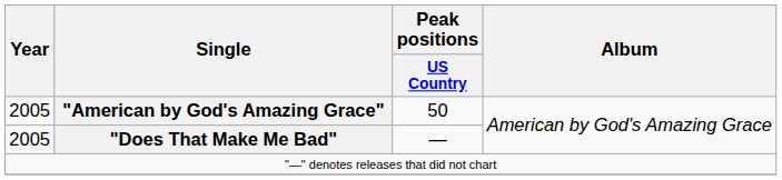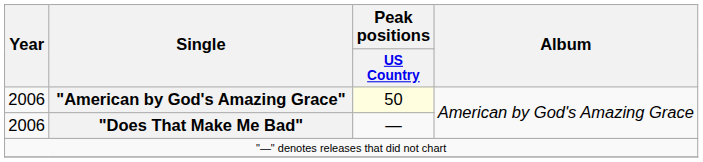"American by God's Amazing Grace" | Year: 2005 -> 2006
"American by God's Amazing Grace" | Peak positions / US Country: no background -> lightyellow background
"Does That Make Me Bad" | Year: 2005 -> 2006
